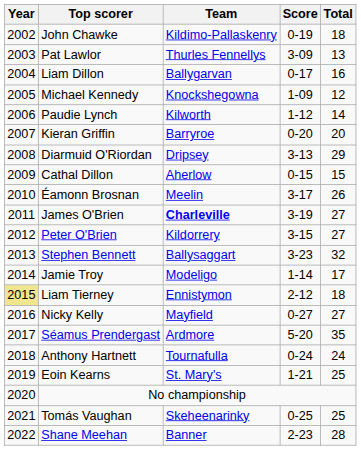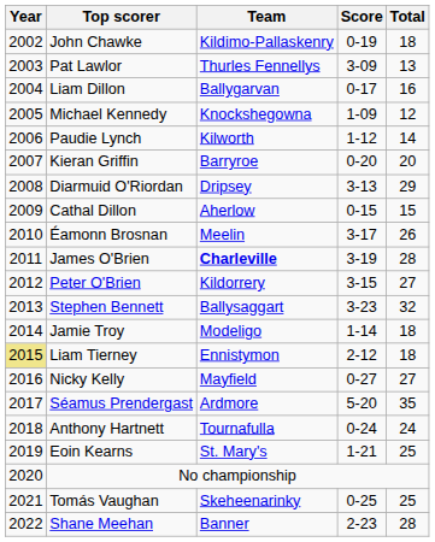James O'Brien | Total: 27 -> 28
Jamie Troy | Total: 17 -> 18
